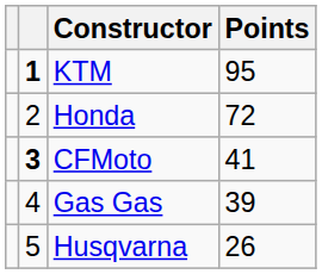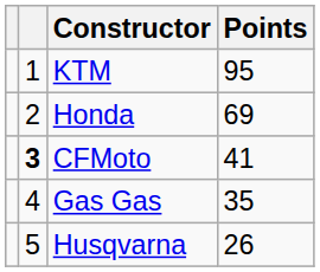KTM | column 2: bold -> normal
Honda | Points: 72 -> 69
Gas Gas | Points: 39 -> 35
